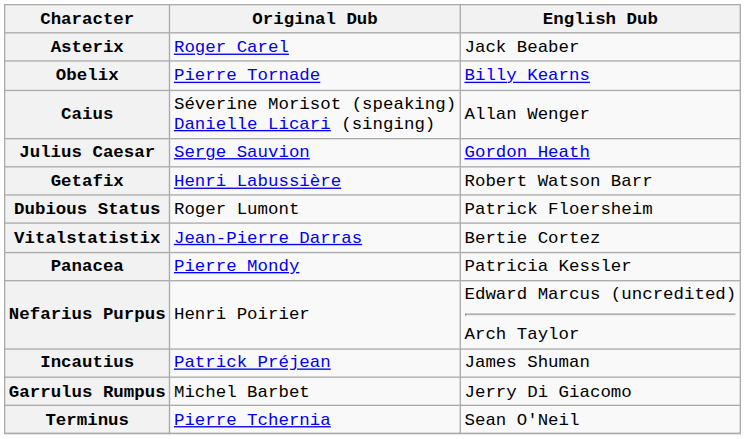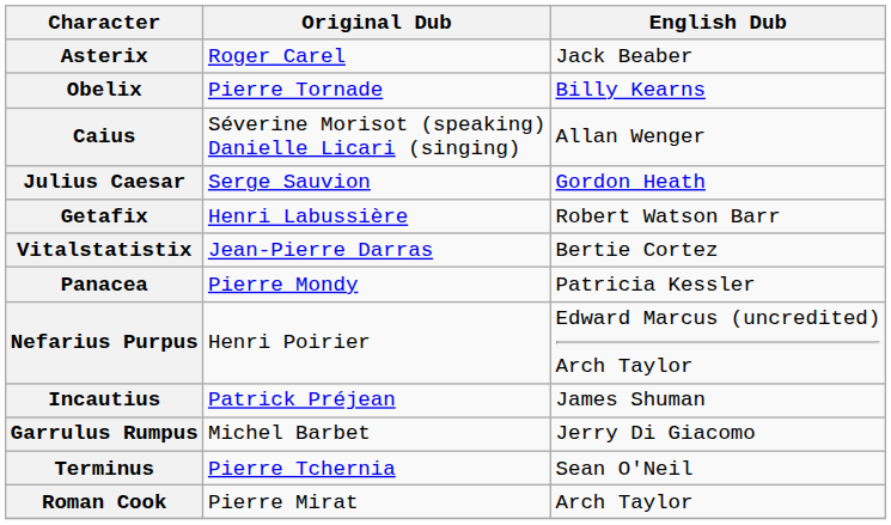- row: Dubious Status | Roger Lumont | Patrick Floersheim
+ row: Roman Cook | Pierre Mirat | Arch Taylor
